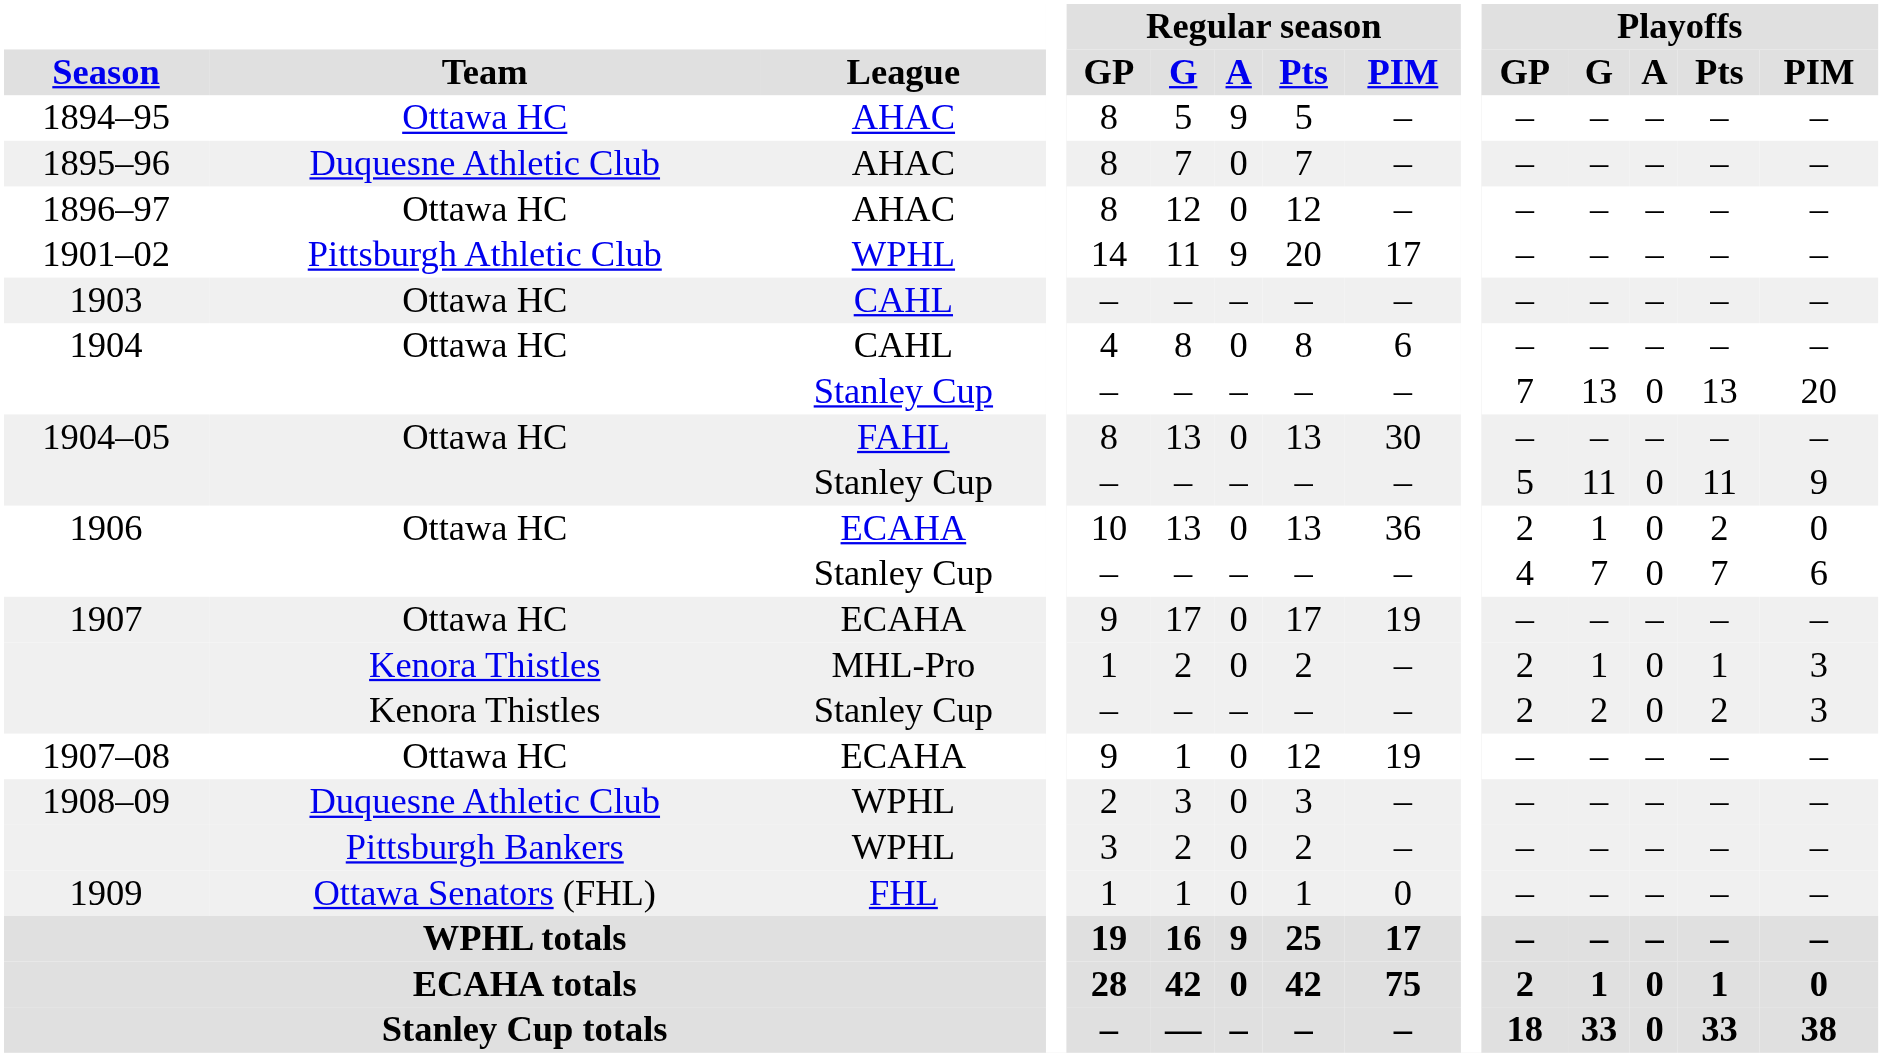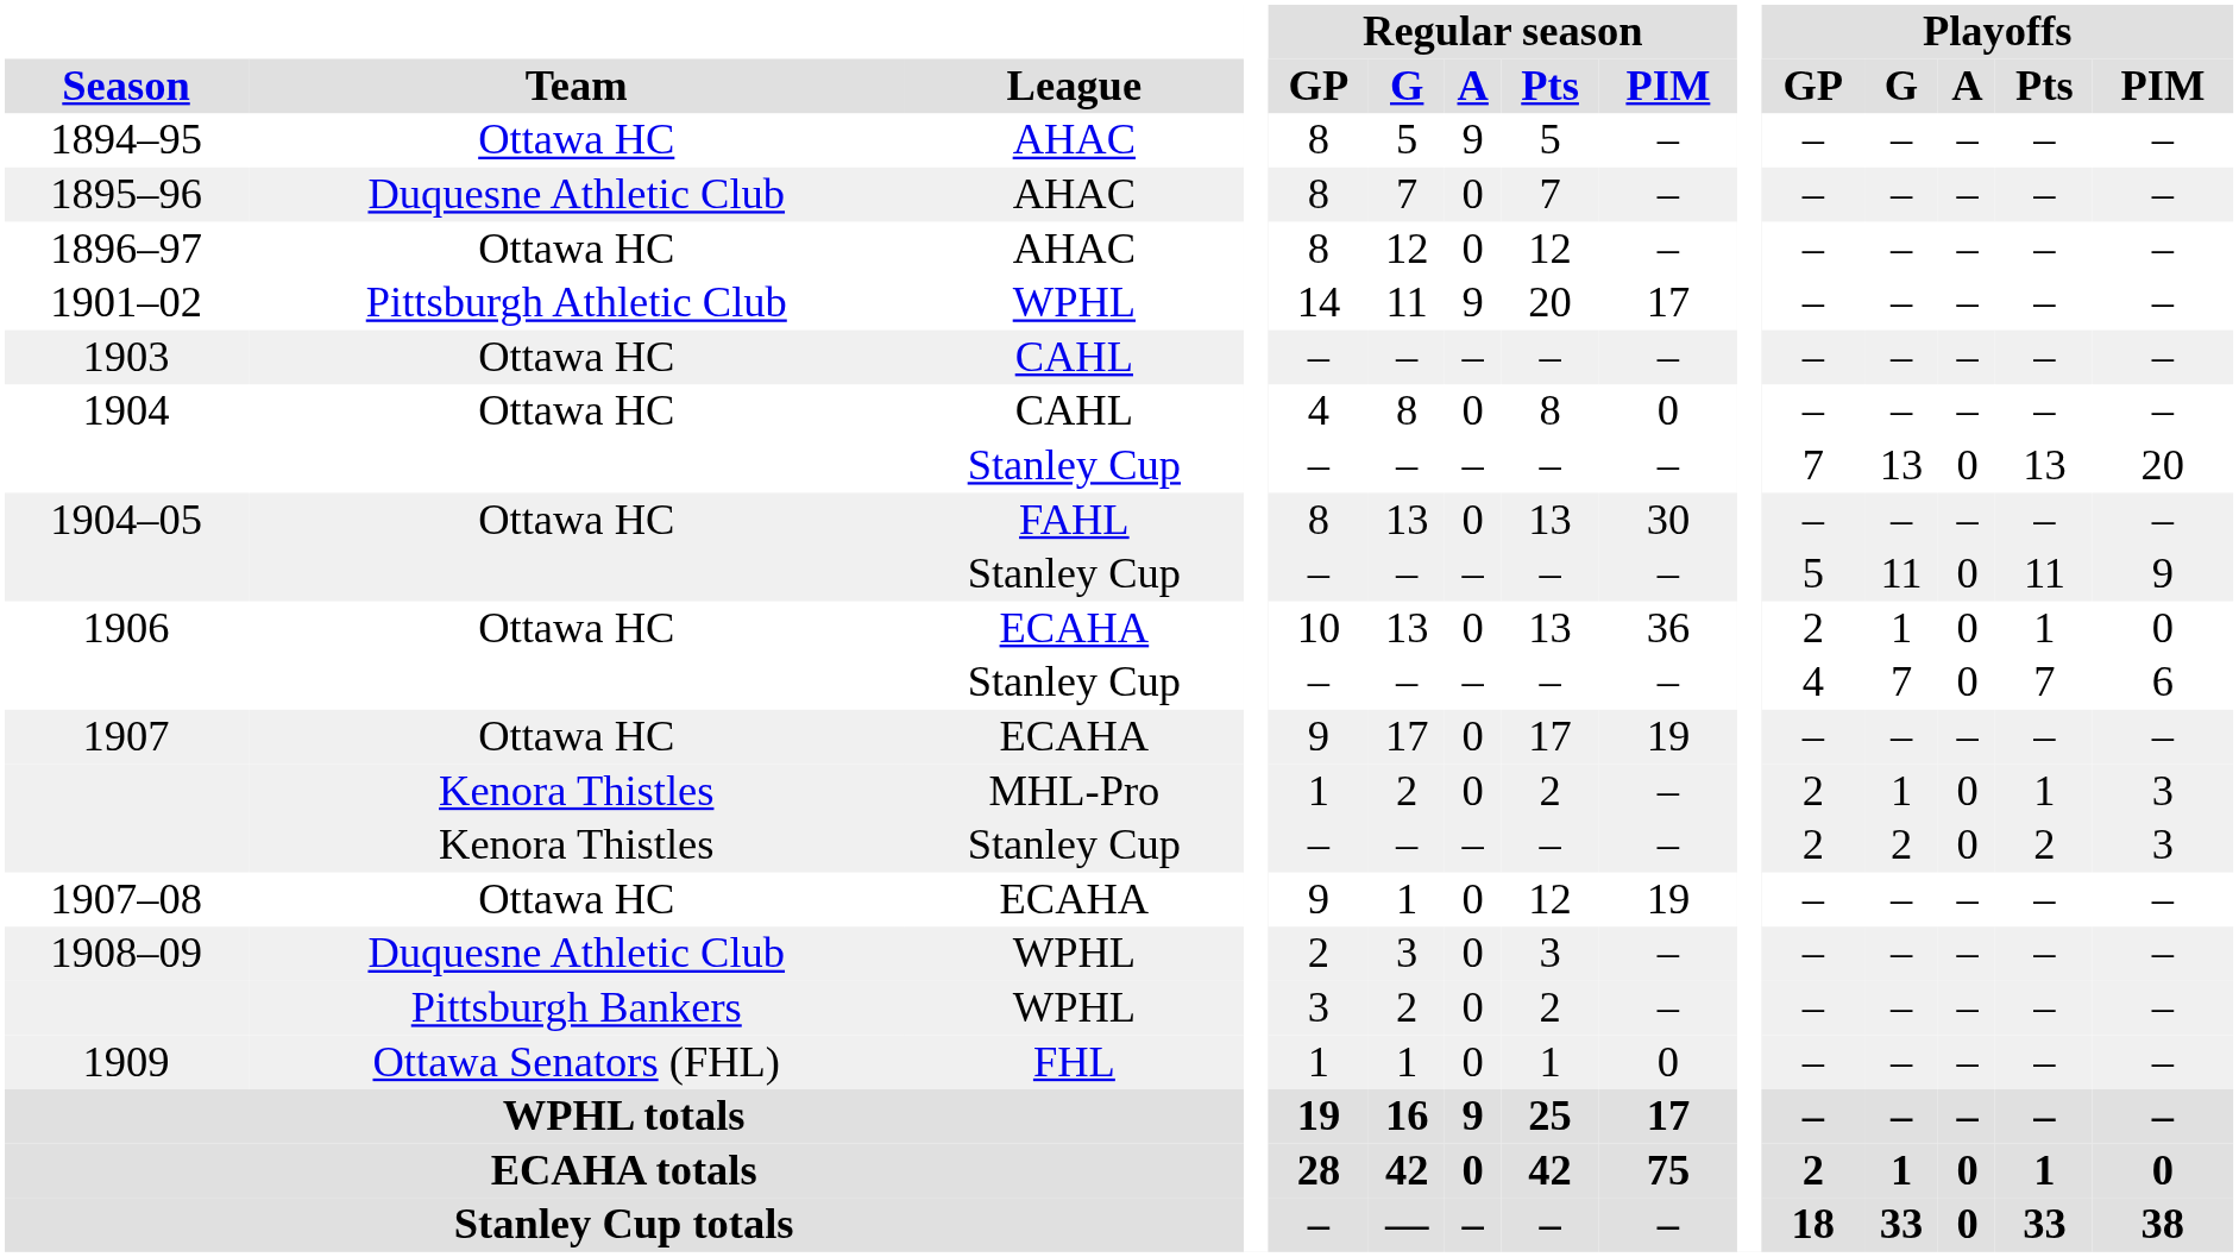1904 | Regular season / PIM: 6 -> 0
1906 | Playoffs / Pts: 2 -> 1
